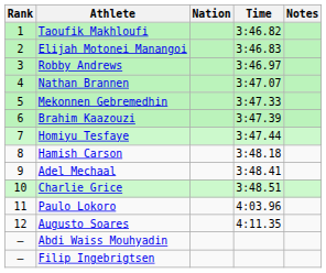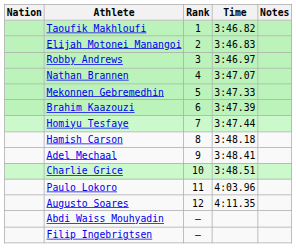columns swapped: Rank <-> Nation
